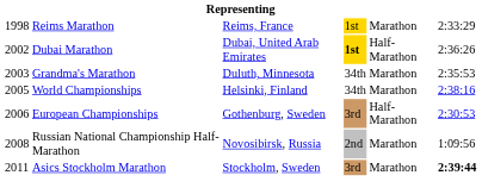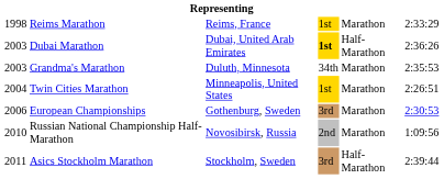Dubai Marathon | column 1: 2002 -> 2003
+ row: 2004 | Twin Cities Marathon | Minneapolis, United States | 1st | Marathon | 2:26:51
- row: 2005 | World Championships | Helsinki, Finland | 34th | Marathon | 2:38:16
European Championships | column 5: Half-Marathon -> Marathon
Russian National Championship Half-Marathon | column 1: 2008 -> 2010
Asics Stockholm Marathon | column 5: Marathon -> Half-Marathon
Asics Stockholm Marathon | column 6: bold -> normal
